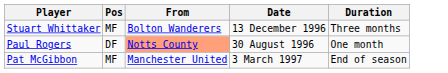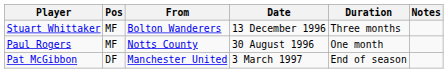+ column: Notes
Paul Rogers | Pos: DF -> MF
Paul Rogers | From: lightsalmon background -> no background
Pat McGibbon | Pos: MF -> DF
